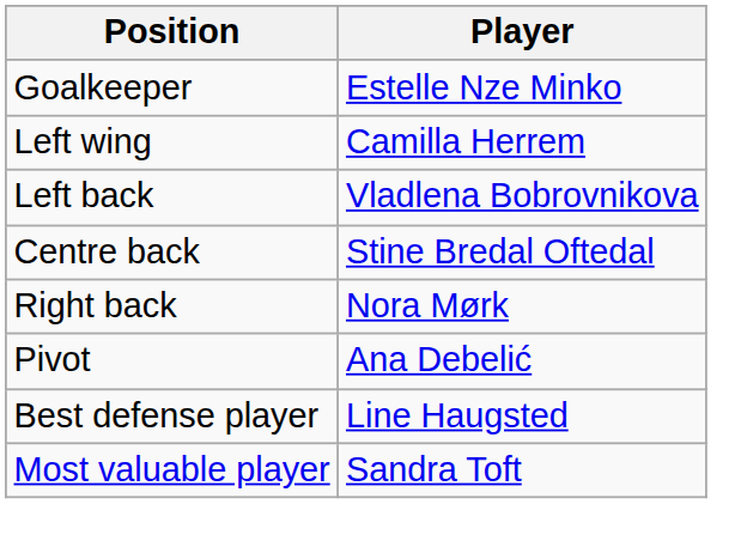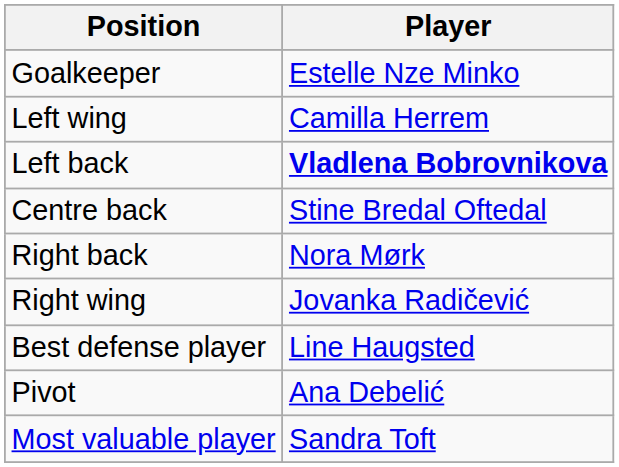Left back | Player: normal -> bold
+ row: Right wing | Jovanka Radičević
rows swapped: Pivot <-> Best defense player
